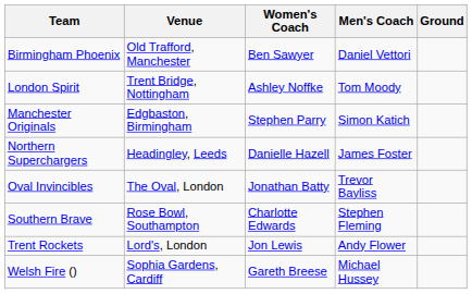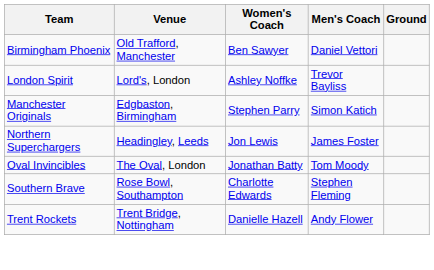London Spirit | Venue: Trent Bridge, Nottingham -> Lord's, London
London Spirit | Men's Coach: Tom Moody -> Trevor Bayliss
Northern Superchargers | Women's Coach: Danielle Hazell -> Jon Lewis
Oval Invincibles | Men's Coach: Trevor Bayliss -> Tom Moody
Trent Rockets | Venue: Lord's, London -> Trent Bridge, Nottingham
Trent Rockets | Women's Coach: Jon Lewis -> Danielle Hazell
- row: Welsh Fire () | Sophia Gardens, Cardiff | Gareth Breese | Michael Hussey
